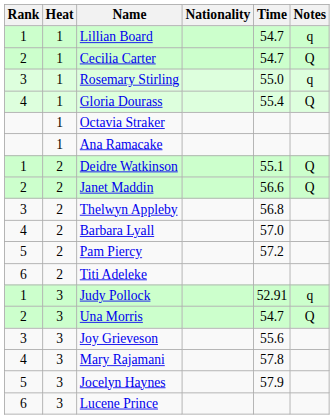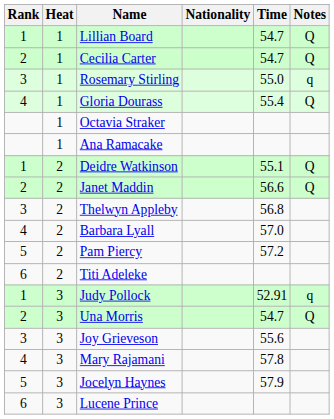Lillian Board | Notes: q -> Q
